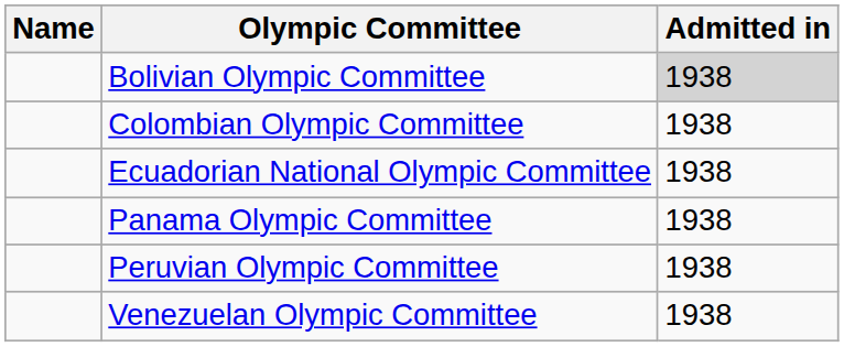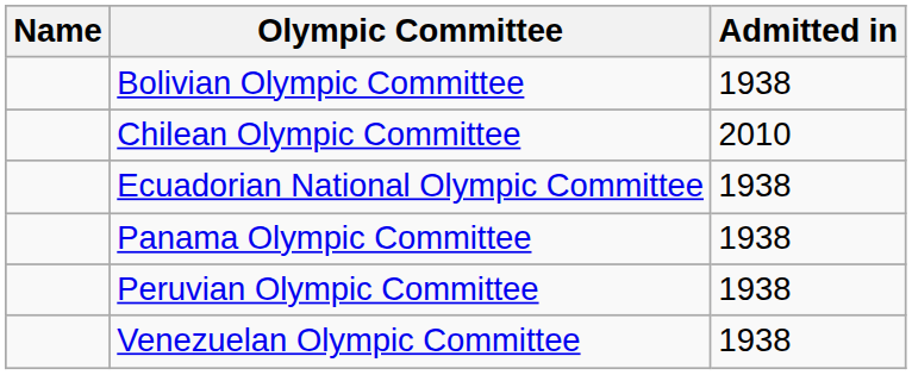Bolivian Olympic Committee | Admitted in: lightgrey background -> no background
+ row: Chilean Olympic Committee | 2010
- row: Colombian Olympic Committee | 1938
